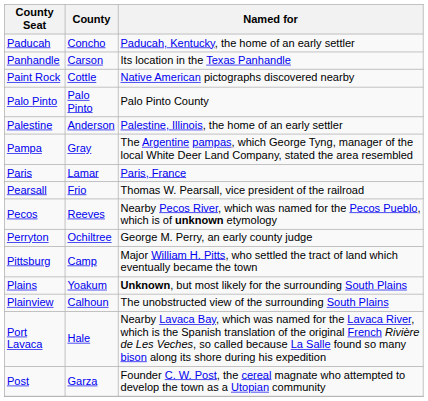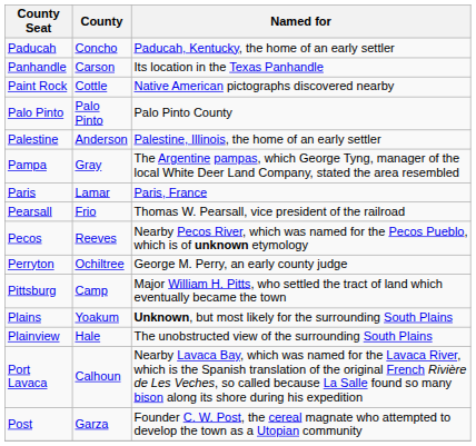Plainview | County: Calhoun -> Hale
Port Lavaca | County: Hale -> Calhoun
